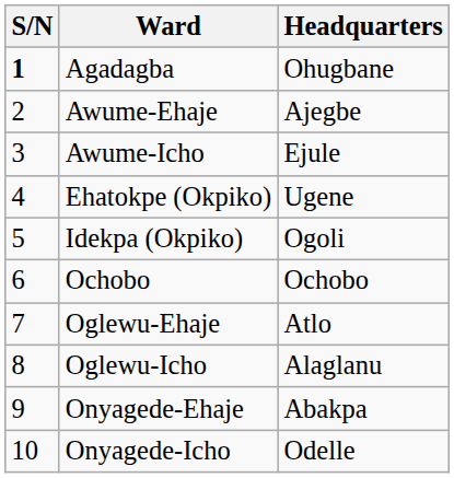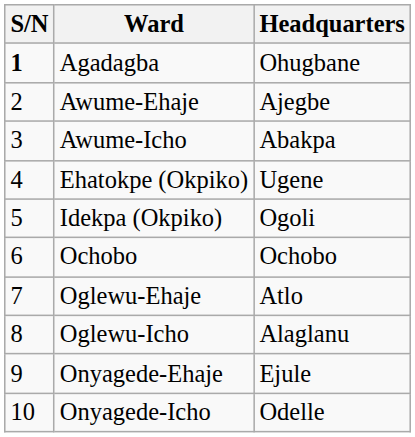Awume-Icho | Headquarters: Ejule -> Abakpa
Onyagede-Ehaje | Headquarters: Abakpa -> Ejule
